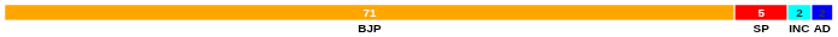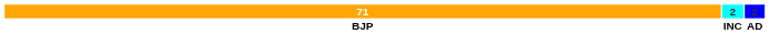- column: 5 | SP
